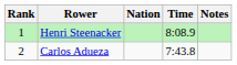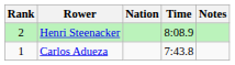Henri Steenacker | Rank: 1 -> 2
Carlos Adueza | Rank: 2 -> 1
